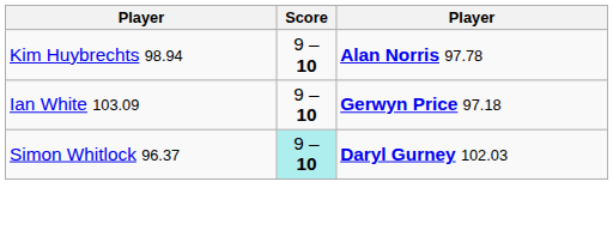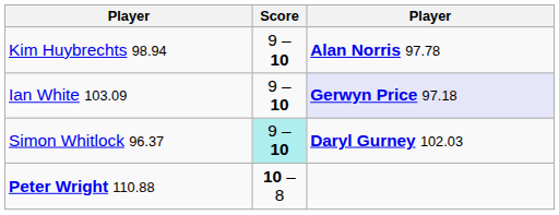Ian White 103.09 | column 3: no background -> lavender background
+ row: Peter Wright 110.88 | 10 – 8
